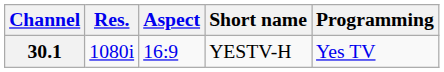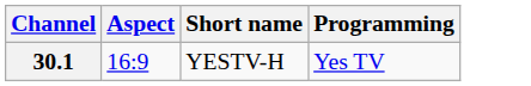- column: Res. | 1080i
